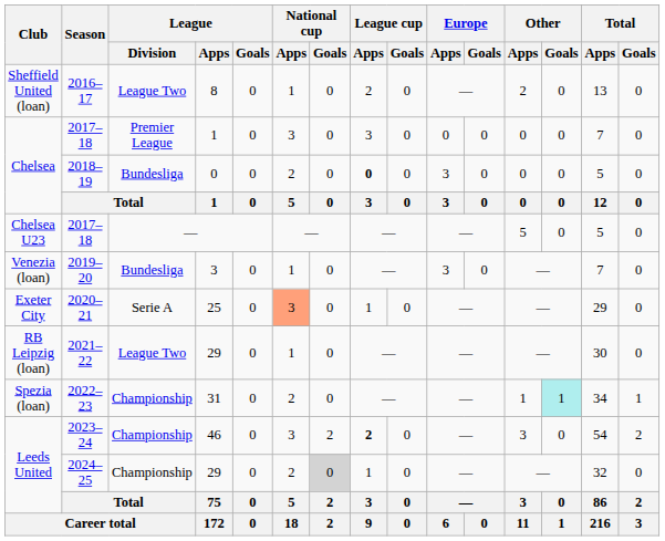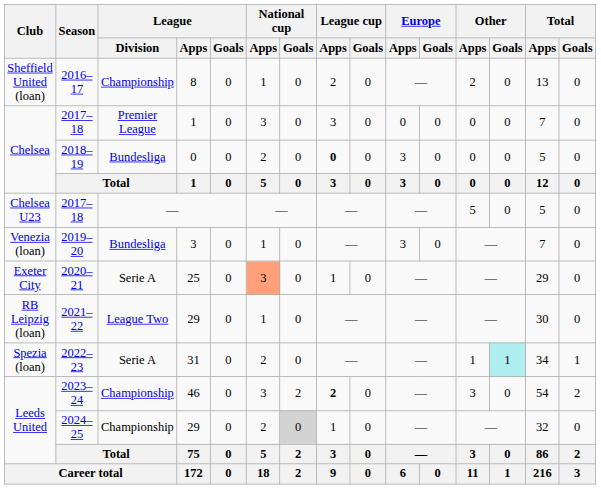2016–17 | League / Division: League Two -> Championship
2022–23 | League / Division: Championship -> Serie A
